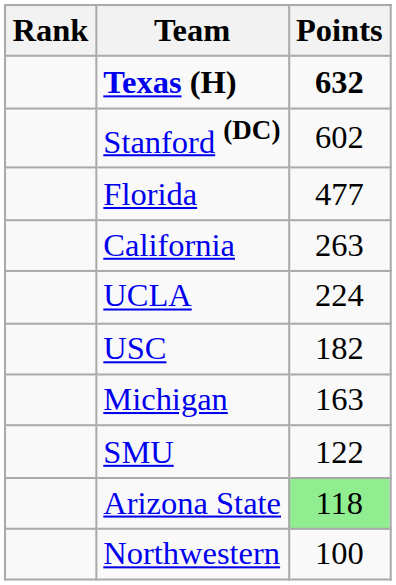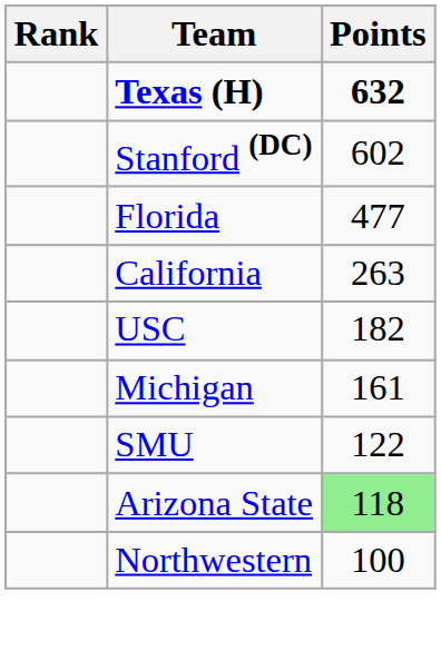- row: UCLA | 224
Michigan | Points: 163 -> 161
